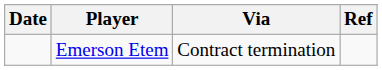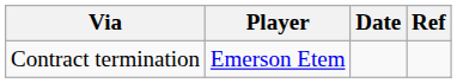columns swapped: Date <-> Via
